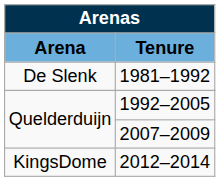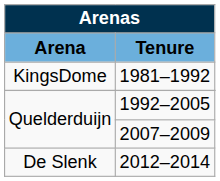1981–1992 | Arena: De Slenk -> KingsDome
2012–2014 | Arena: KingsDome -> De Slenk
